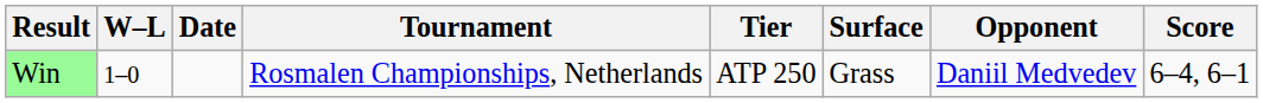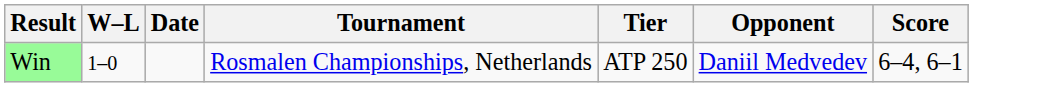- column: Surface | Grass
